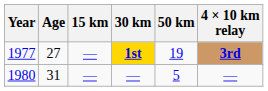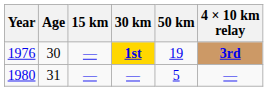1st | Year: 1977 -> 1976
1st | Age: 27 -> 30
